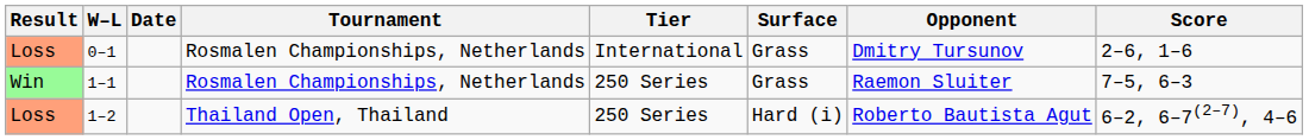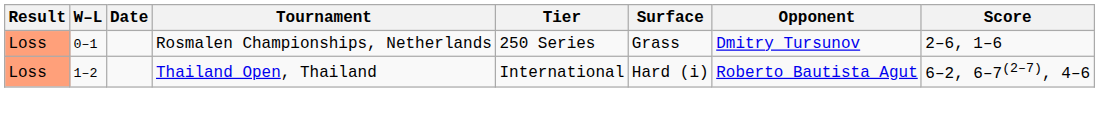0–1 | Tier: International -> 250 Series
- row: Win | 1–1 | Rosmalen Championships, Netherlands | 250 Series | Grass | Raemon Sluiter | 7–5, 6–3
1–2 | Tier: 250 Series -> International
